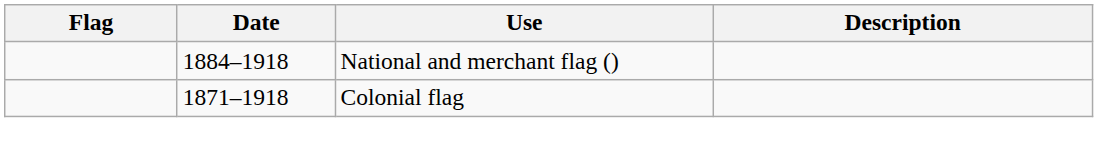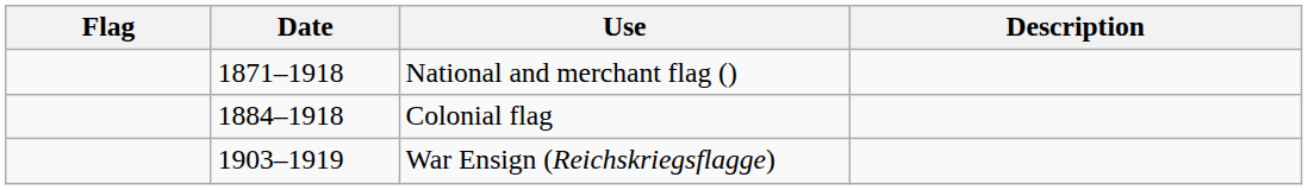National and merchant flag () | Date: 1884–1918 -> 1871–1918
Colonial flag | Date: 1871–1918 -> 1884–1918
+ row: 1903–1919 | War Ensign (Reichskriegsflagge)
